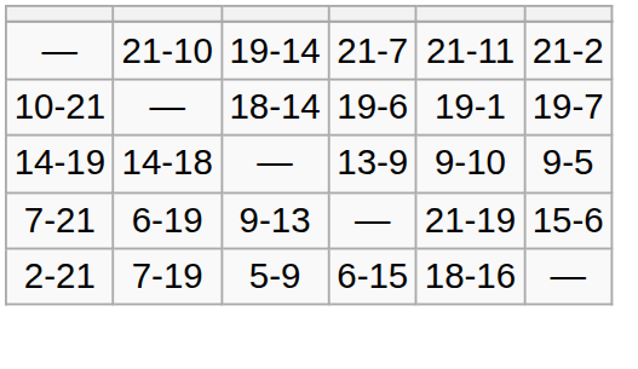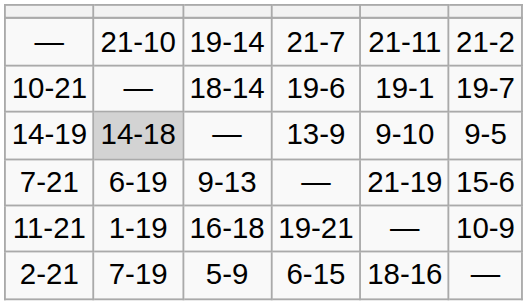14-19 | column 2: no background -> lightgrey background
+ row: 11-21 | 1-19 | 16-18 | 19-21 | — | 10-9
